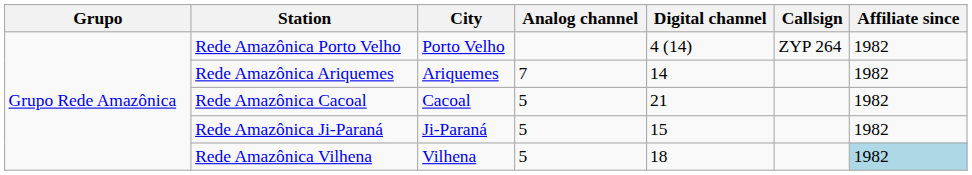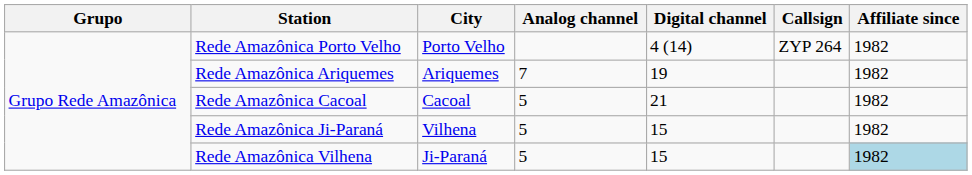Rede Amazônica Ariquemes | Digital channel: 14 -> 19
Rede Amazônica Ji-Paraná | City: Ji-Paraná -> Vilhena
Rede Amazônica Vilhena | City: Vilhena -> Ji-Paraná
Rede Amazônica Vilhena | Digital channel: 18 -> 15
